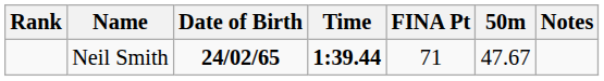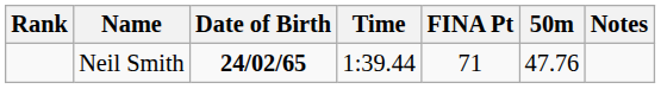Neil Smith | Time: bold -> normal
Neil Smith | 50m: 47.67 -> 47.76
